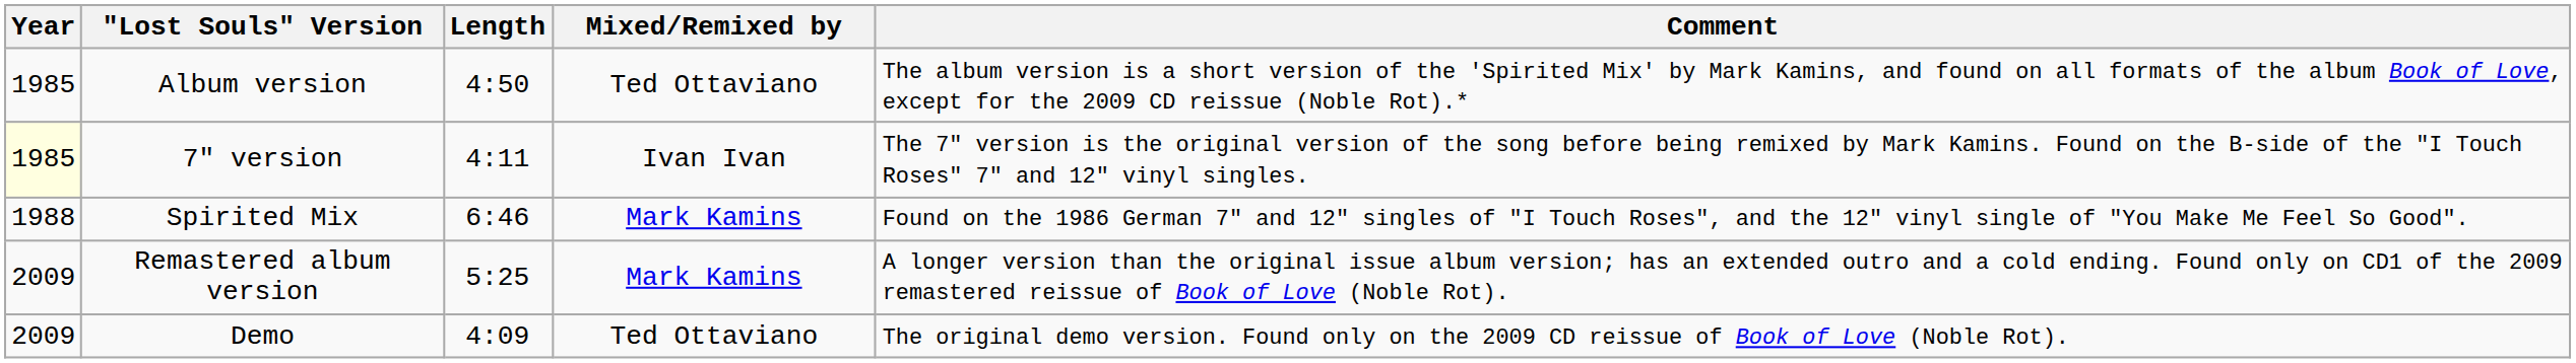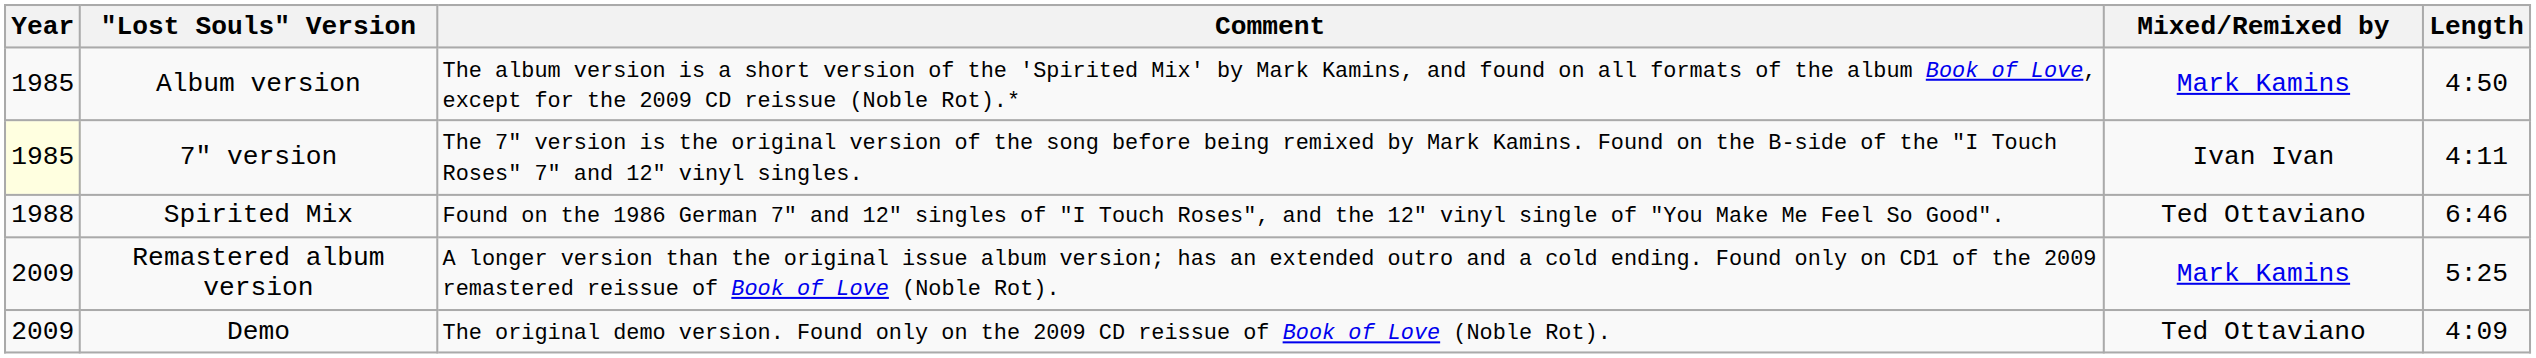columns swapped: Length <-> Comment
Album version | Mixed/Remixed by: Ted Ottaviano -> Mark Kamins
Spirited Mix | Mixed/Remixed by: Mark Kamins -> Ted Ottaviano
